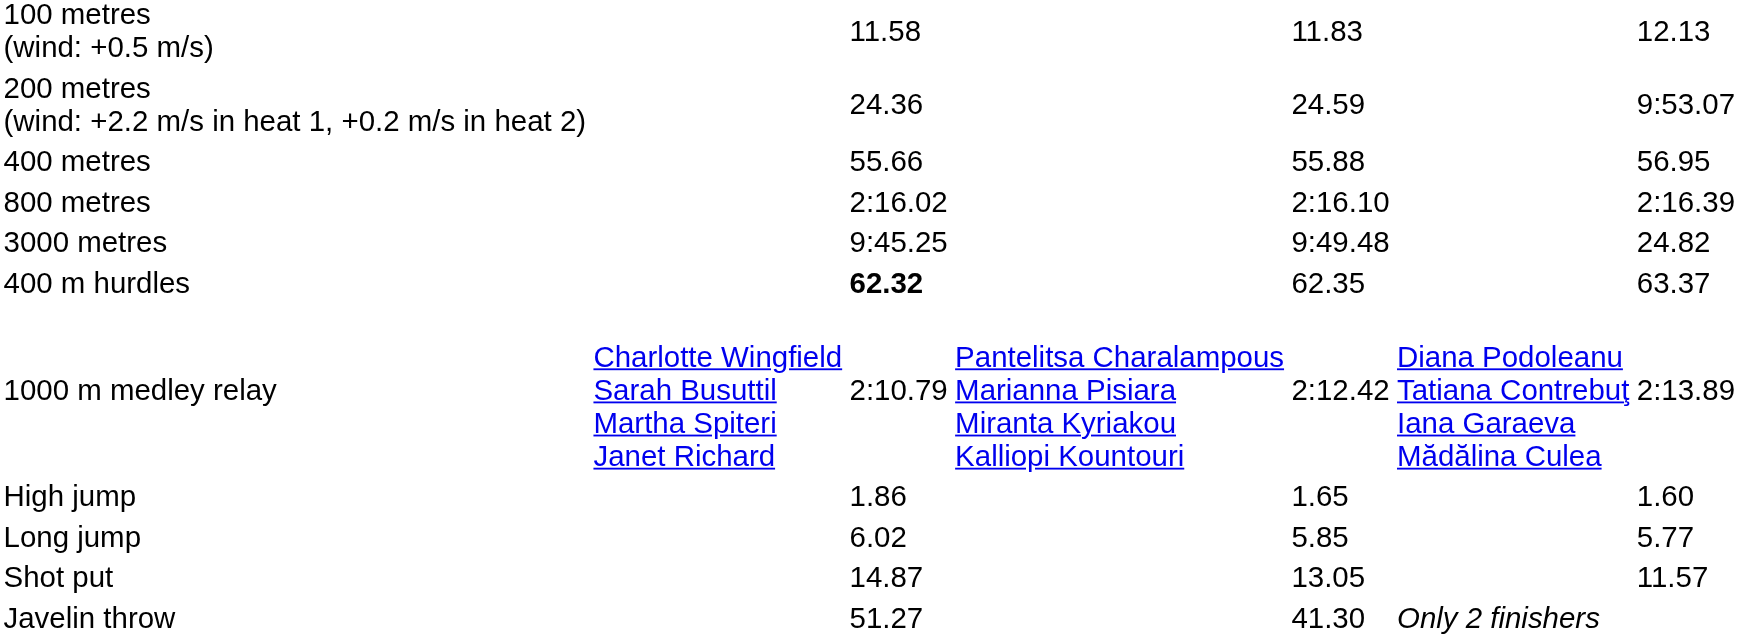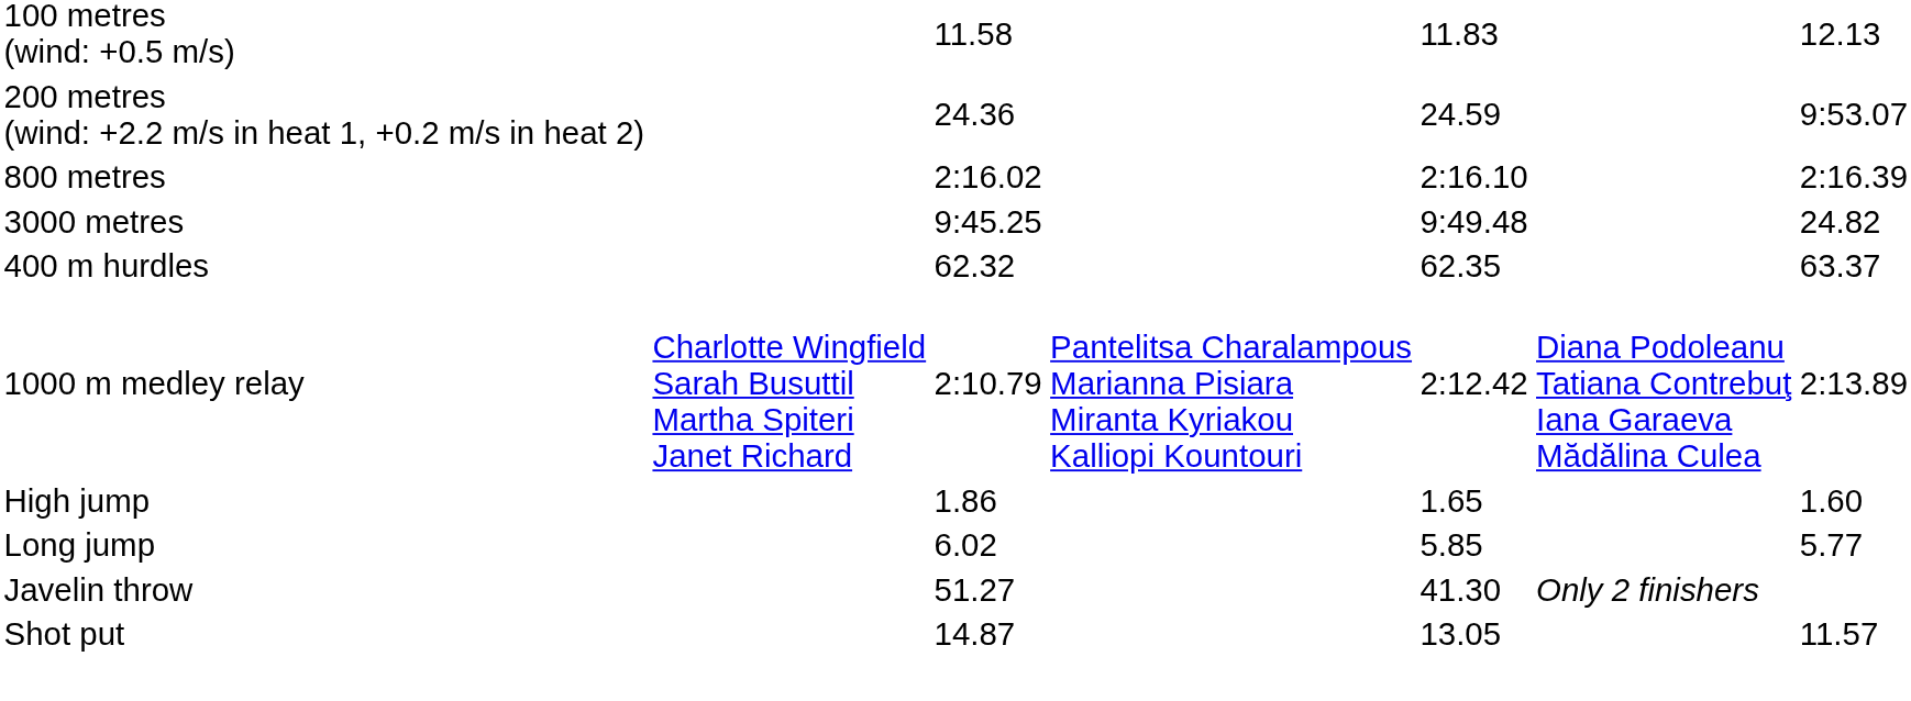- row: 400 metres | 55.66 | 55.88 | 56.95
400 m hurdles | column 3: bold -> normal
rows swapped: Shot put <-> Javelin throw
